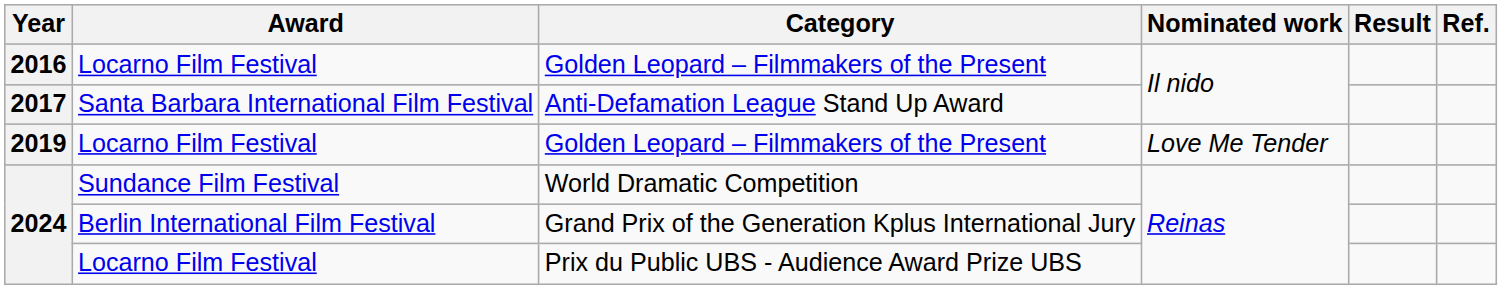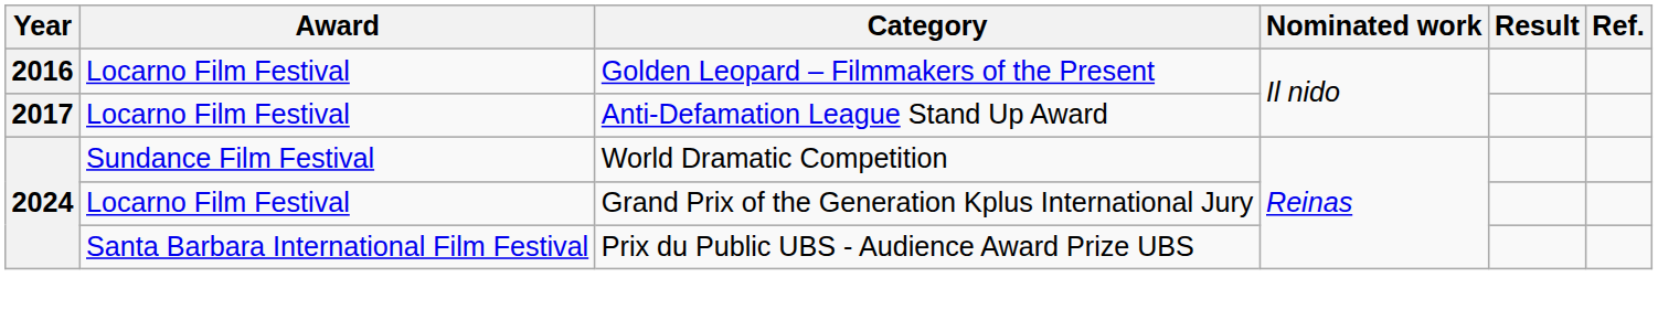Anti-Defamation League Stand Up Award | Award: Santa Barbara International Film Festival -> Locarno Film Festival
- row: 2019 | Locarno Film Festival | Golden Leopard – Filmmakers of the Present | Love Me Tender
Grand Prix of the Generation Kplus International Jury | Award: Berlin International Film Festival -> Locarno Film Festival
Prix du Public UBS - Audience Award Prize UBS | Award: Locarno Film Festival -> Santa Barbara International Film Festival
